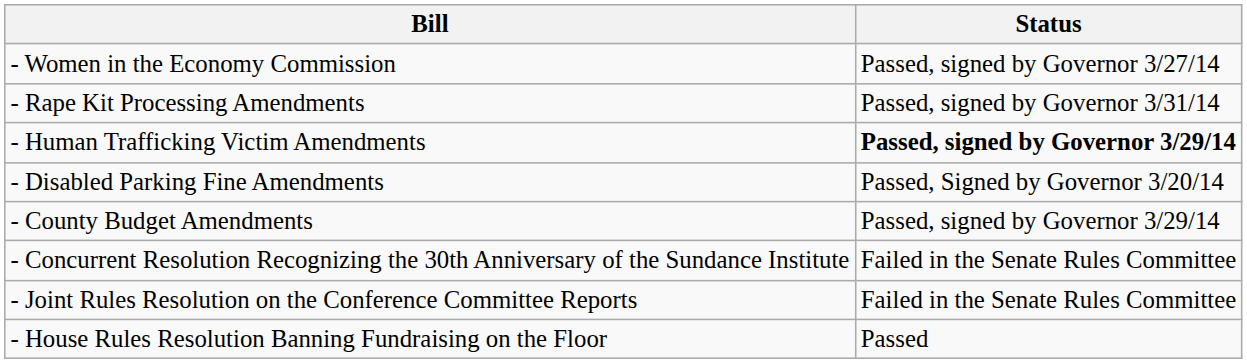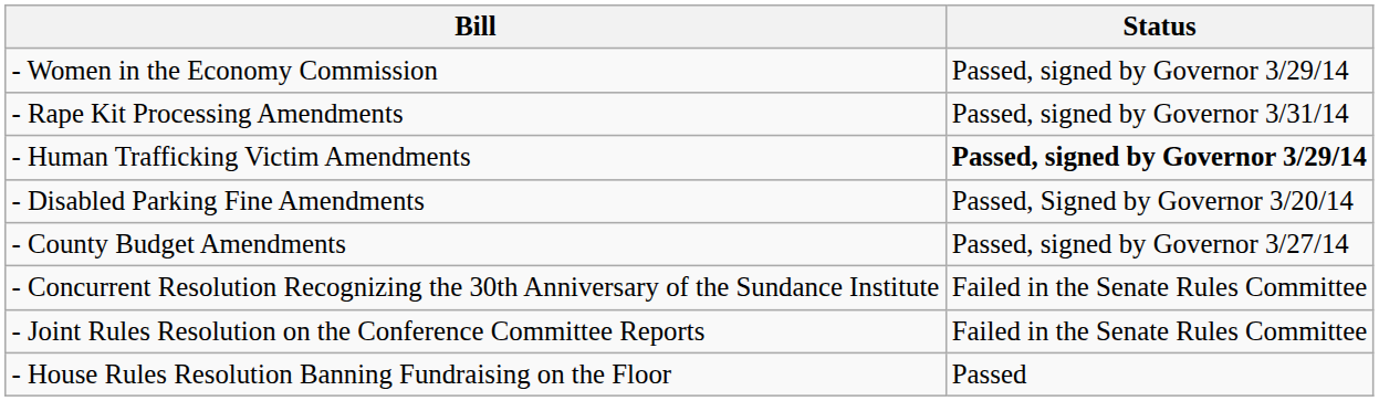- Women in the Economy Commission | Status: Passed, signed by Governor 3/27/14 -> Passed, signed by Governor 3/29/14
- County Budget Amendments | Status: Passed, signed by Governor 3/29/14 -> Passed, signed by Governor 3/27/14
